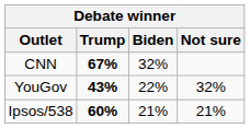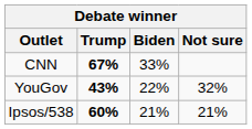CNN | Biden: 32% -> 33%
